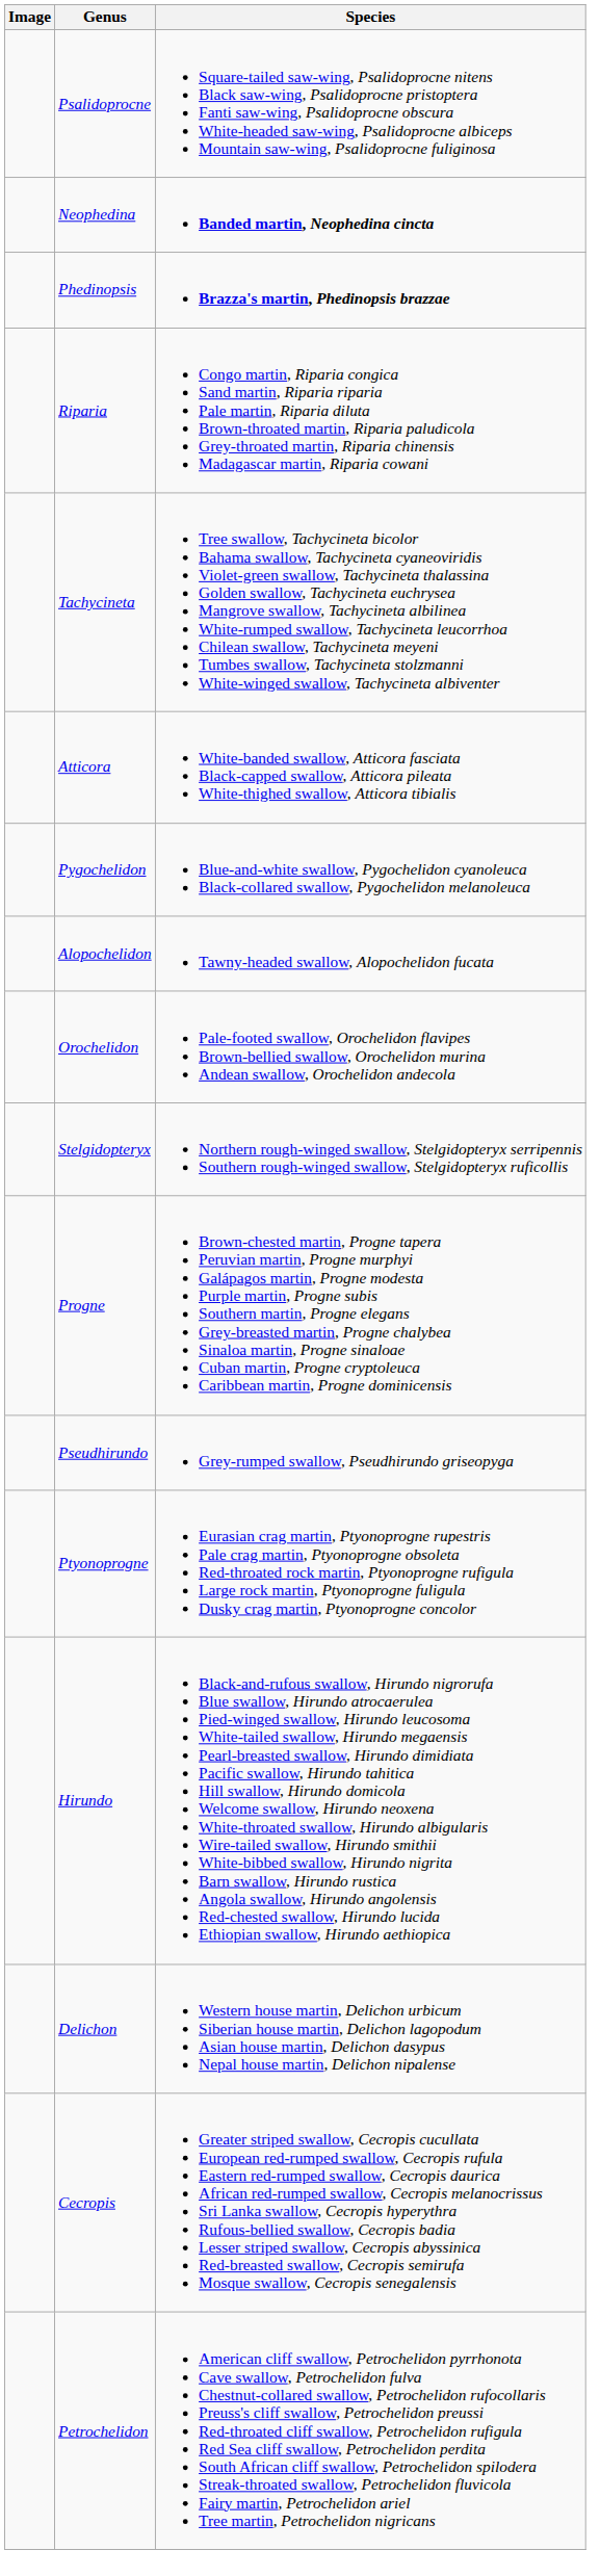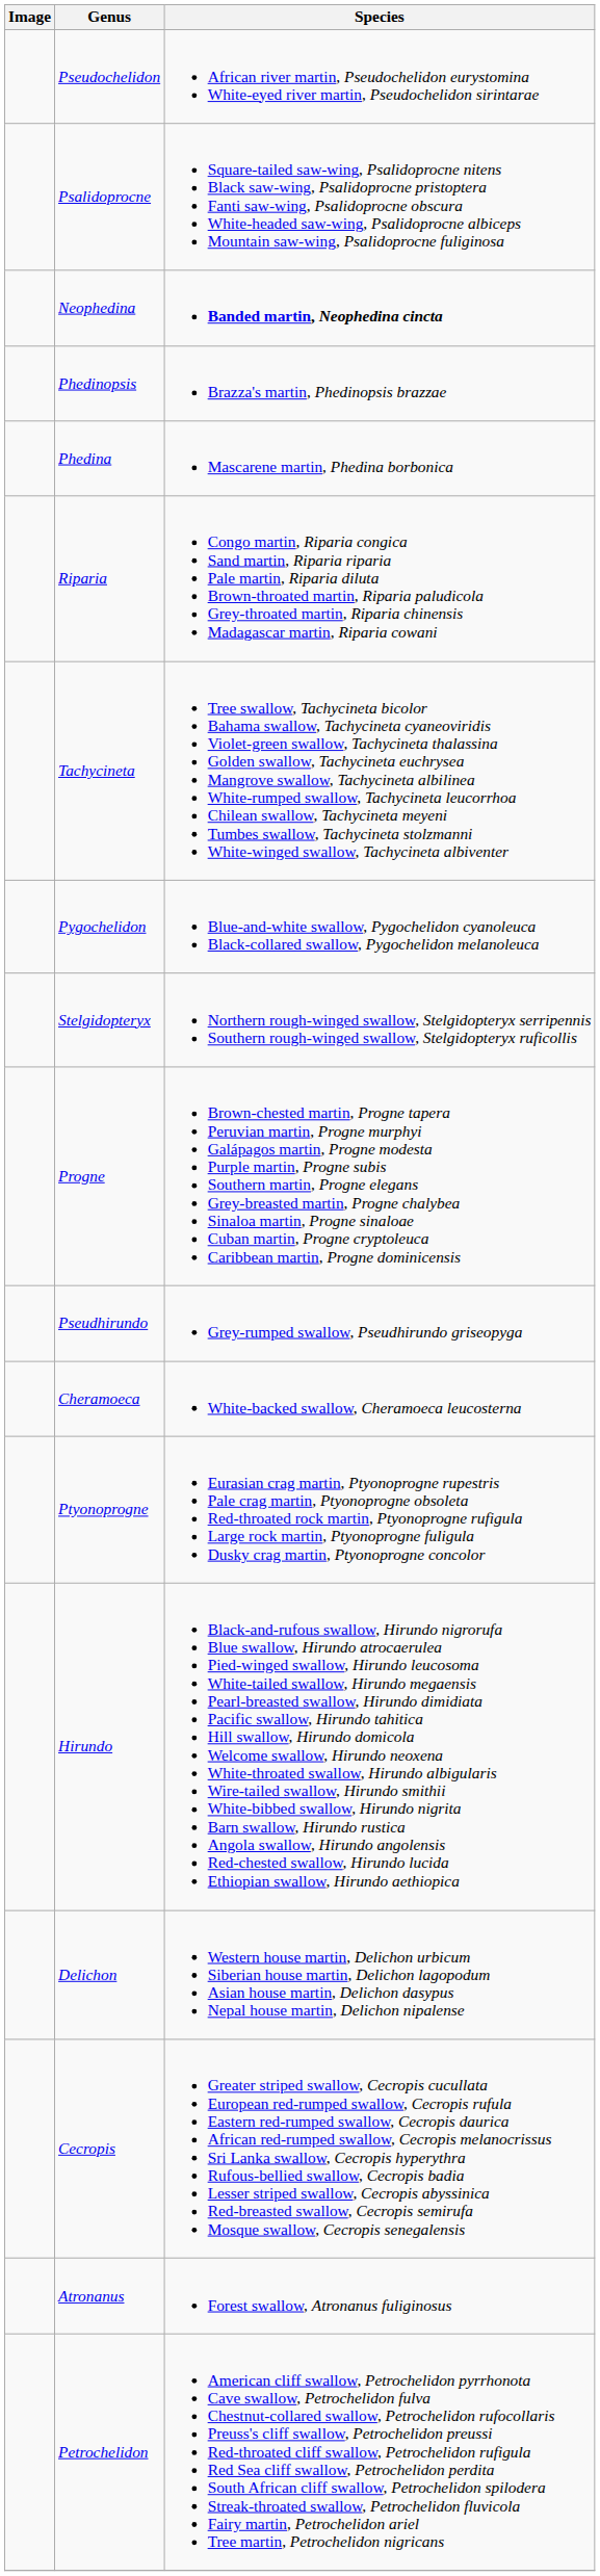+ row: Pseudochelidon | African river martin, Pseudochelidon eurystomina White-eyed river martin, Pseudochelidon sirintarae
Phedinopsis | Species: bold -> normal
+ row: Phedina | Mascarene martin, Phedina borbonica
- row: Atticora | White-banded swallow, Atticora fasciata Black-capped swallow, Atticora pileata White-thighed swallow, Atticora tibialis
- row: Alopochelidon | Tawny-headed swallow, Alopochelidon fucata
- row: Orochelidon | Pale-footed swallow, Orochelidon flavipes Brown-bellied swallow, Orochelidon murina Andean swallow, Orochelidon andecola
+ row: Cheramoeca | White-backed swallow, Cheramoeca leucosterna
+ row: Atronanus | Forest swallow, Atronanus fuliginosus
